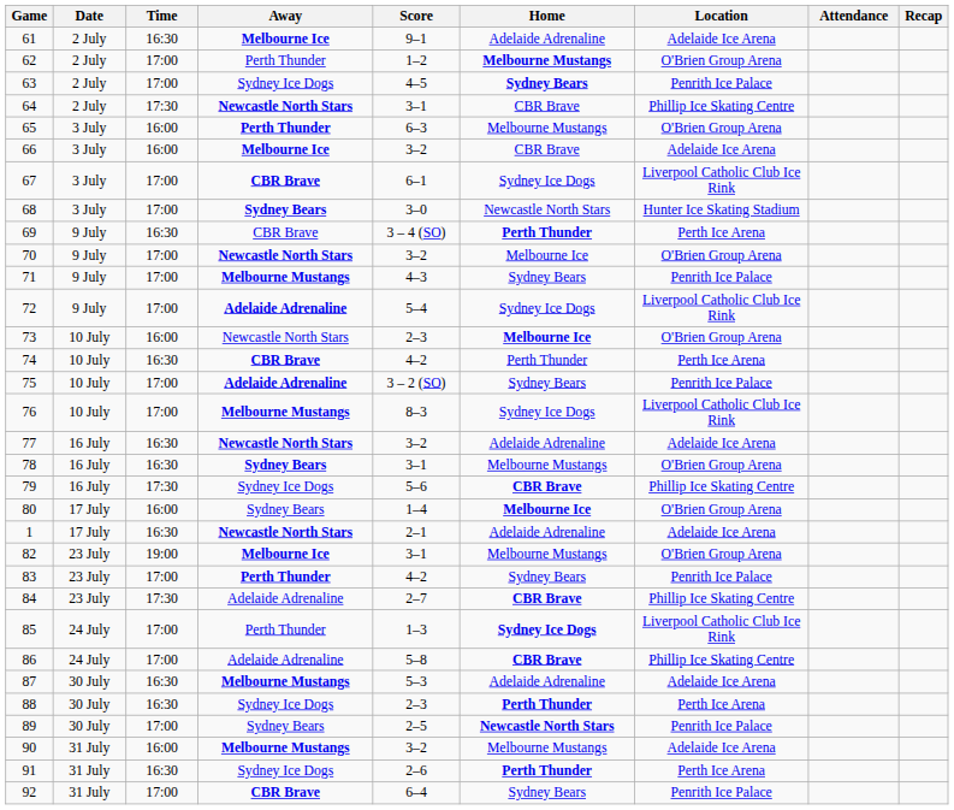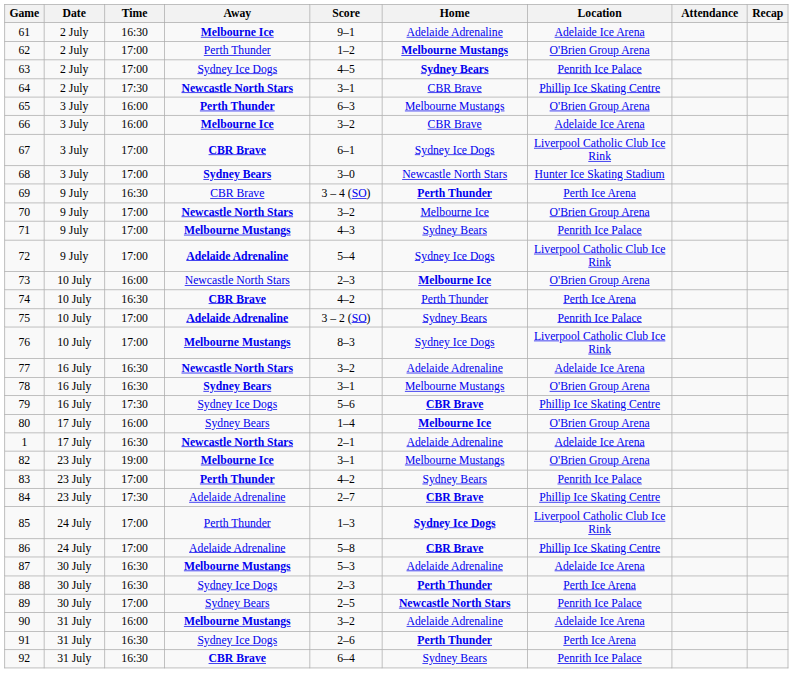90 | Home: Melbourne Mustangs -> Adelaide Adrenaline
92 | Time: 17:00 -> 16:30
